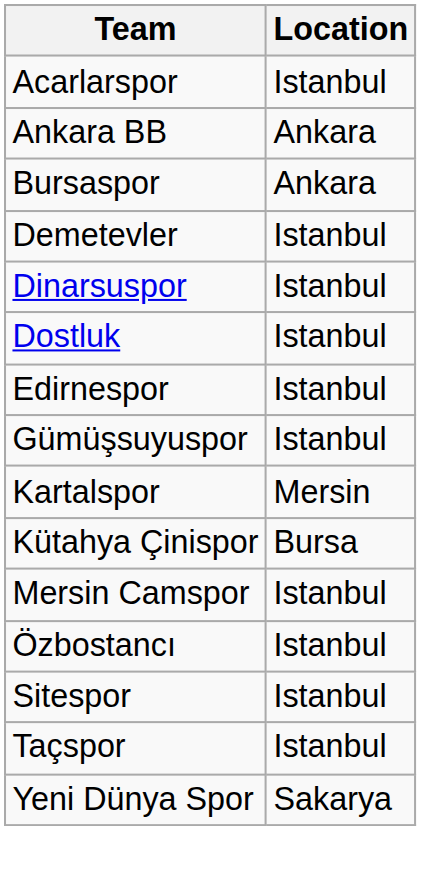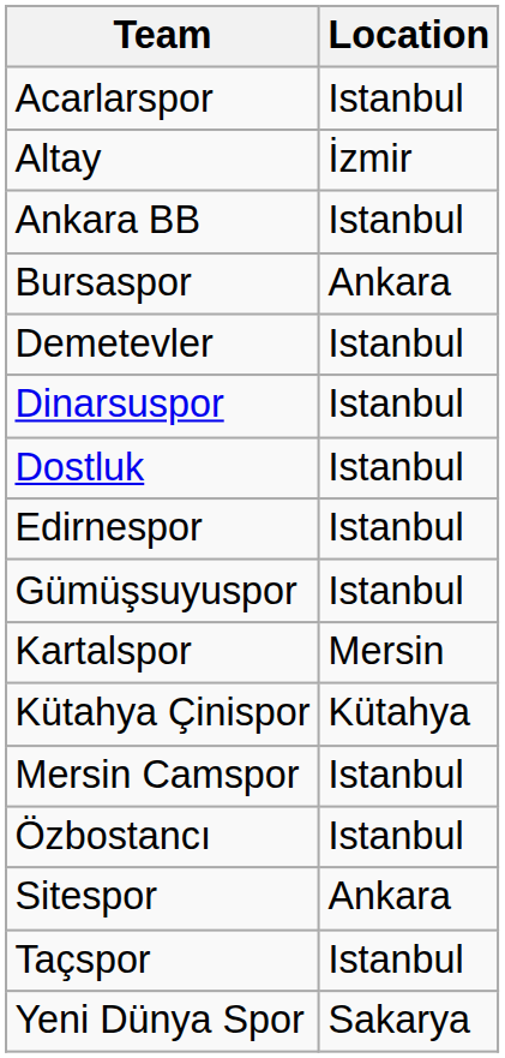+ row: Altay | İzmir
Ankara BB | Location: Ankara -> Istanbul
Kütahya Çinispor | Location: Bursa -> Kütahya
Sitespor | Location: Istanbul -> Ankara
